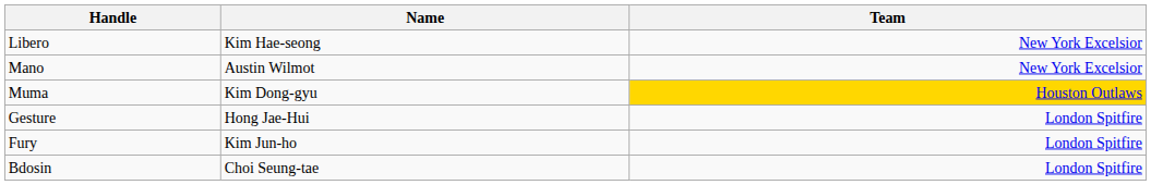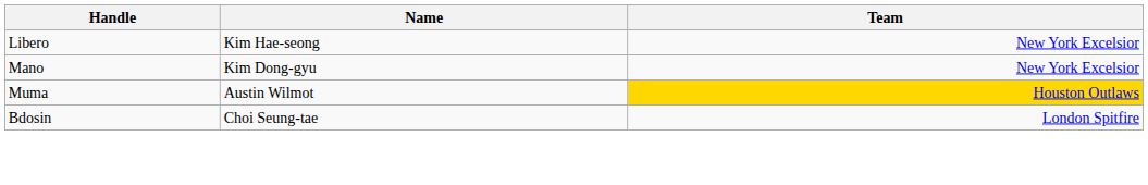Mano | Name: Austin Wilmot -> Kim Dong-gyu
Muma | Name: Kim Dong-gyu -> Austin Wilmot
- row: Gesture | Hong Jae-Hui | London Spitfire
- row: Fury | Kim Jun-ho | London Spitfire
